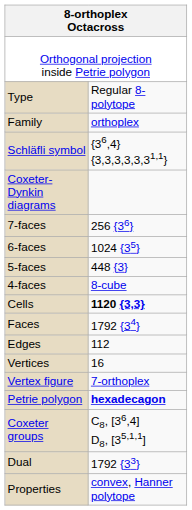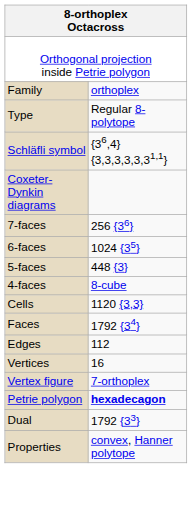rows swapped: Type <-> Family
Cells | column 2: bold -> normal
- row: Coxeter groups | C8, [36,4] D8, [35,1,1]
